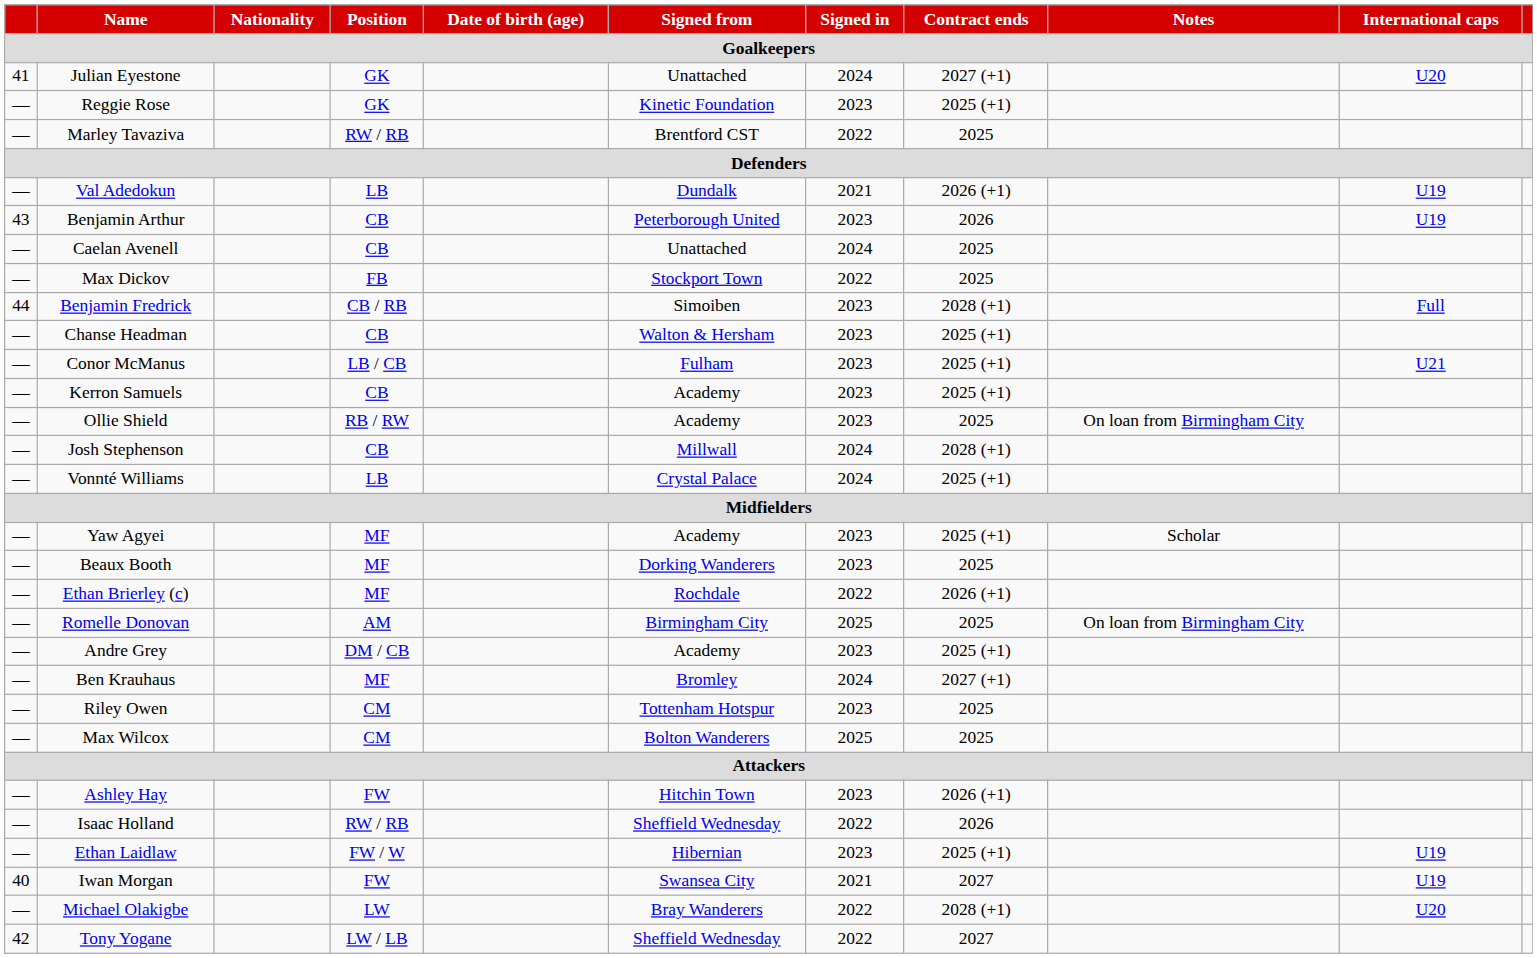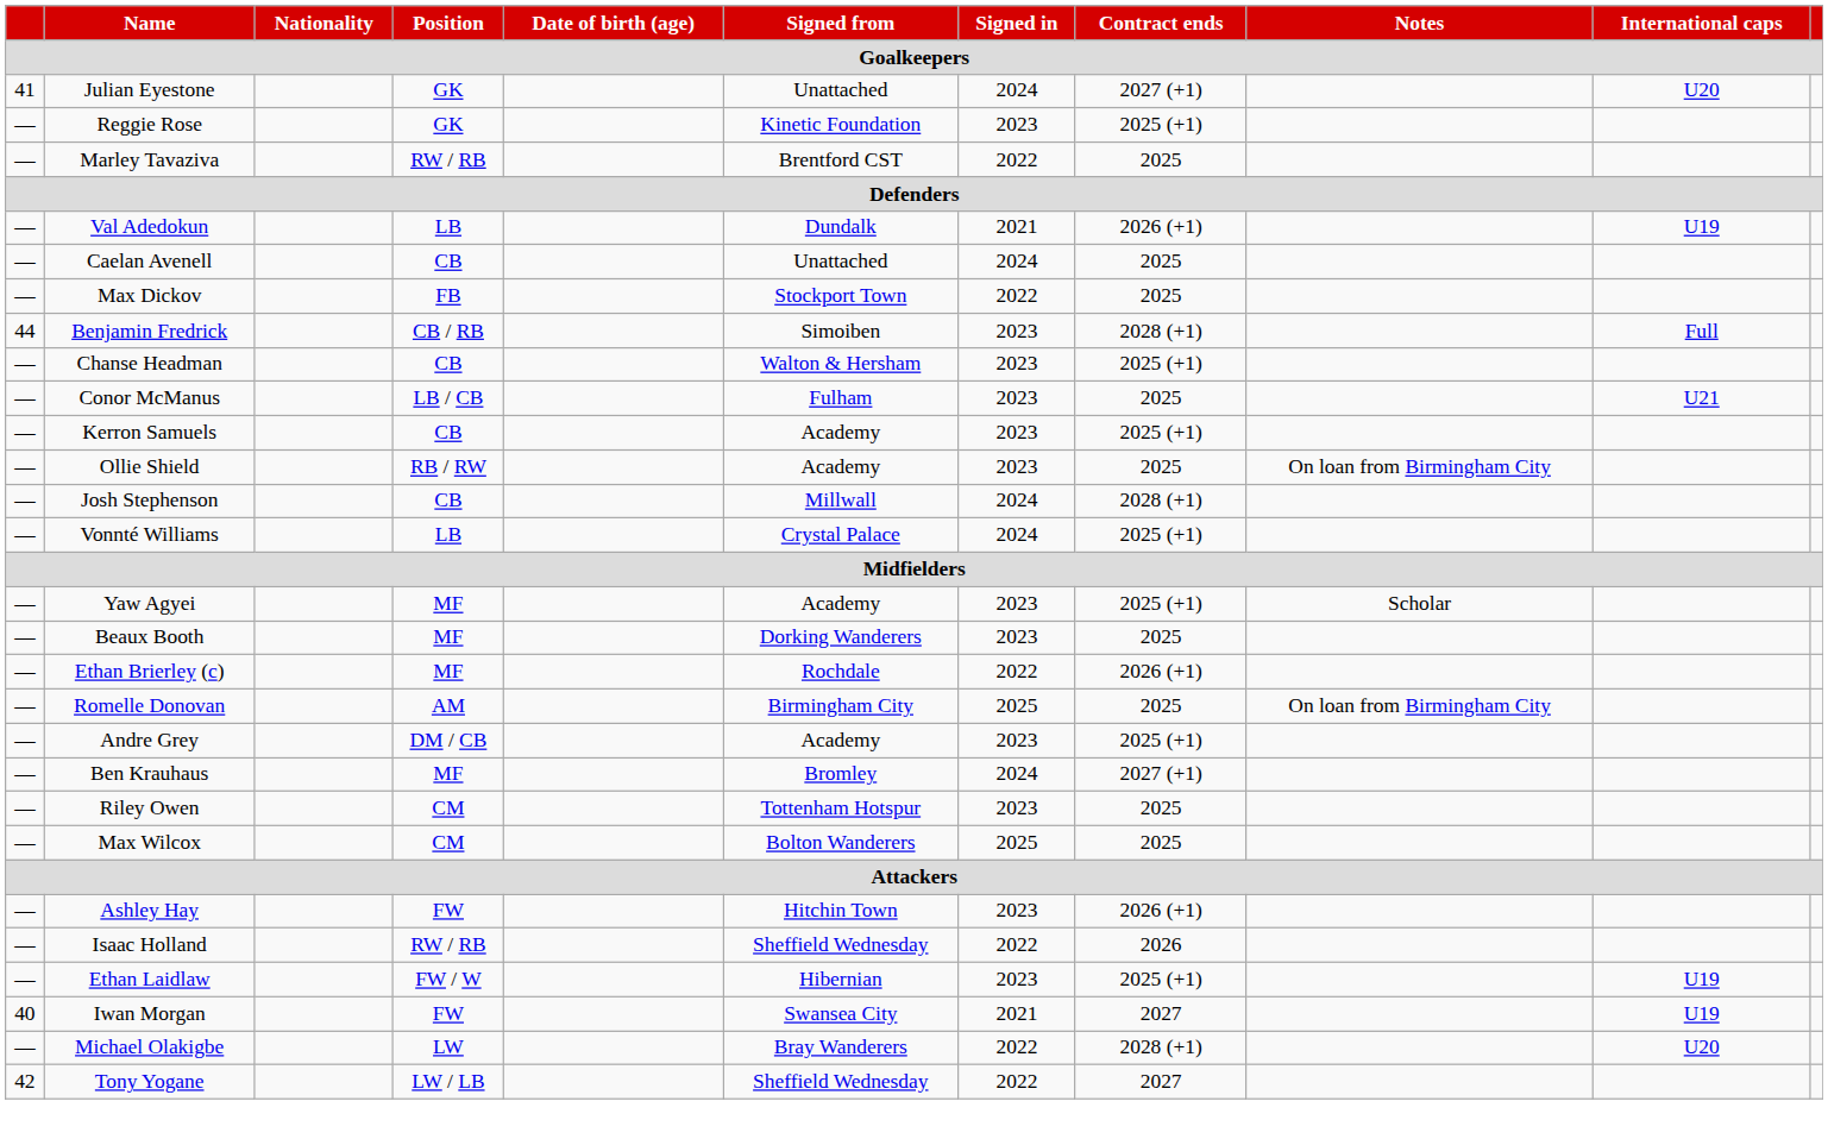- row: 43 | Benjamin Arthur | CB | Peterborough United | 2023 | 2026 | U19
Conor McManus | Contract ends: 2025 (+1) -> 2025
